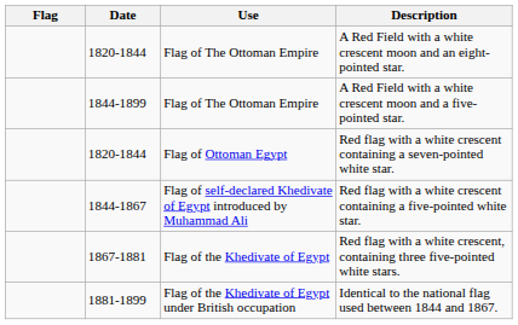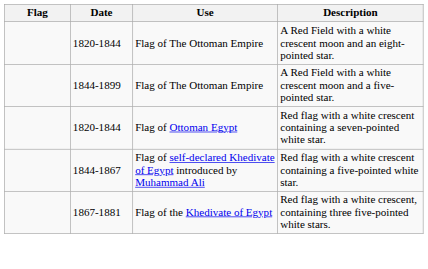- row: 1881-1899 | Flag of the Khedivate of Egypt under British occupation | Identical to the national flag used between 1844 and 1867.
